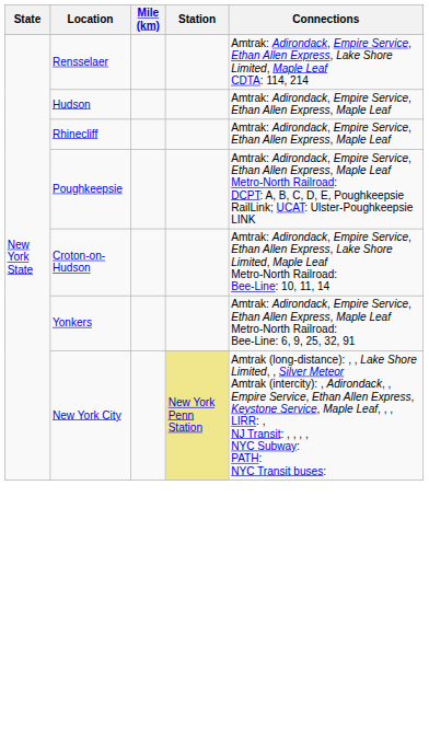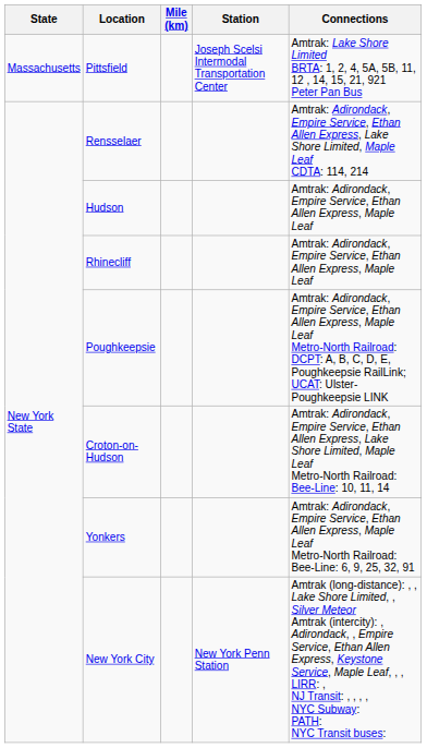+ row: Massachusetts | Pittsfield | Joseph Scelsi Intermodal Transportation Center | Amtrak: Lake Shore Limited BRTA: 1, 2, 4, 5A, 5B, 11, 12 , 14, 15, 21, 921 Peter Pan Bus
New York City | Station: khaki background -> no background
